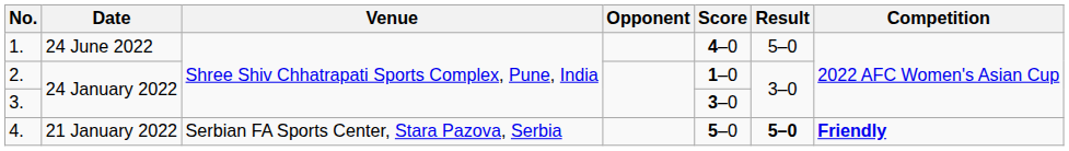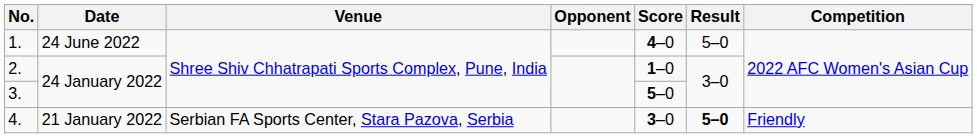3. | Score: 3–0 -> 5–0
4. | Score: 5–0 -> 3–0
4. | Competition: bold -> normal
